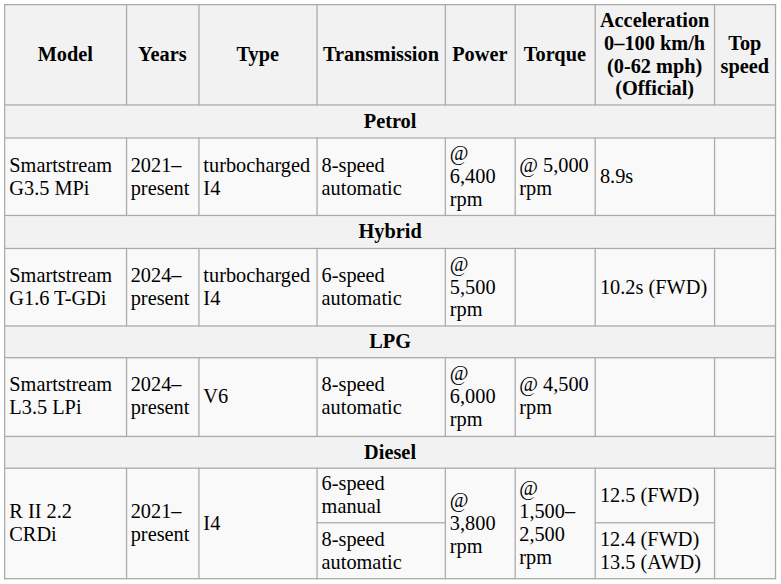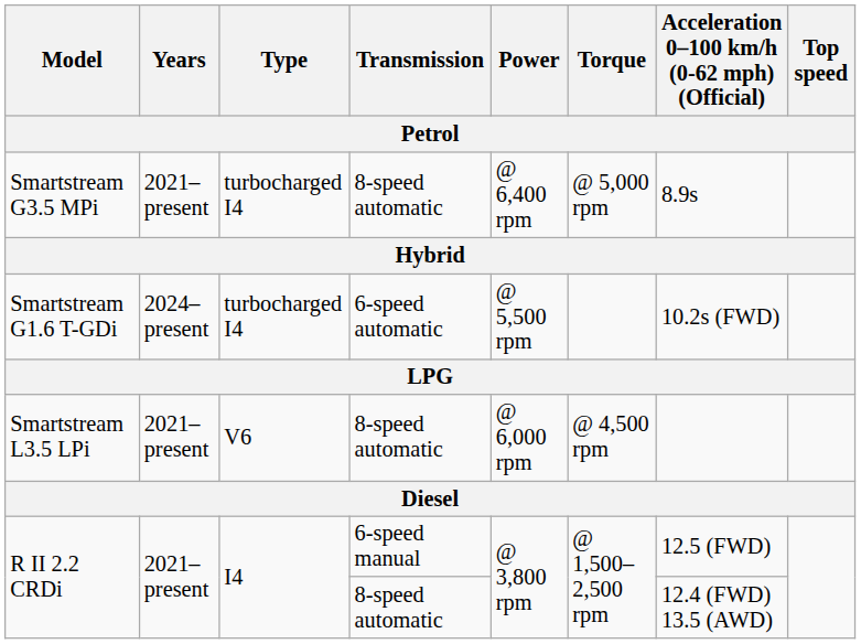Smartstream L3.5 LPi | Years: 2024–present -> 2021–present
